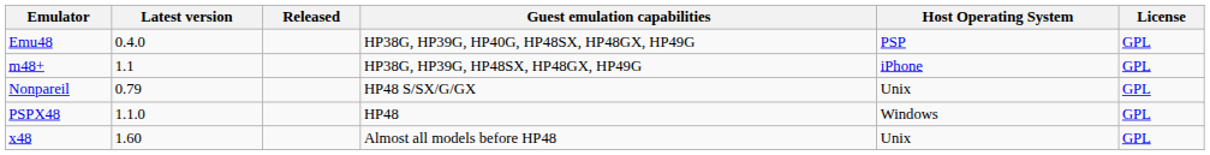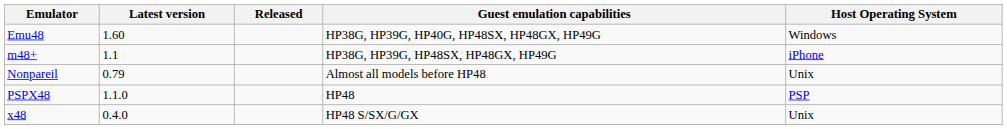- column: License | GPL | GPL | GPL | GPL | GPL
Emu48 | Latest version: 0.4.0 -> 1.60
Emu48 | Host Operating System: PSP -> Windows
Nonpareil | Guest emulation capabilities: HP48 S/SX/G/GX -> Almost all models before HP48
PSPX48 | Host Operating System: Windows -> PSP
x48 | Latest version: 1.60 -> 0.4.0
x48 | Guest emulation capabilities: Almost all models before HP48 -> HP48 S/SX/G/GX
